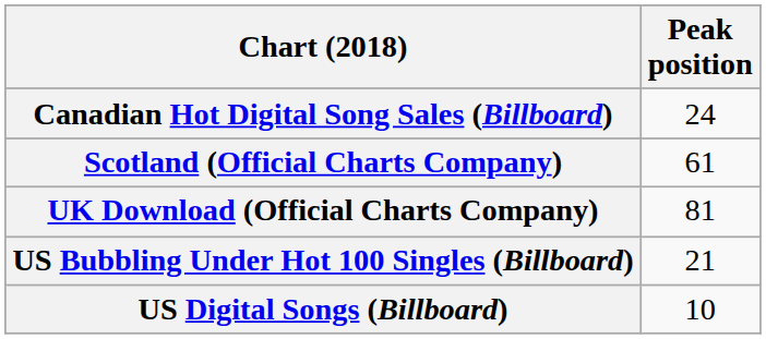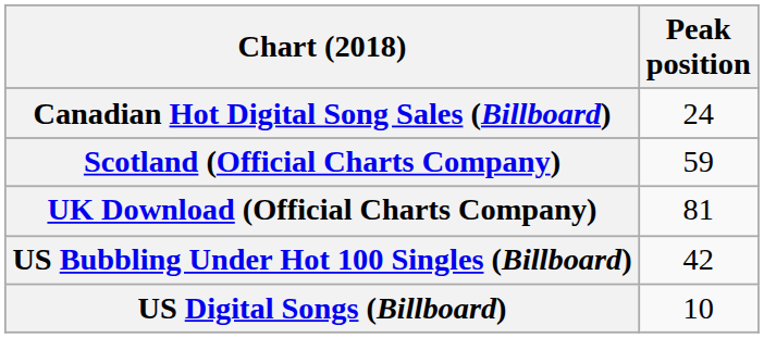Scotland (Official Charts Company) | Peak position: 61 -> 59
US Bubbling Under Hot 100 Singles (Billboard) | Peak position: 21 -> 42
